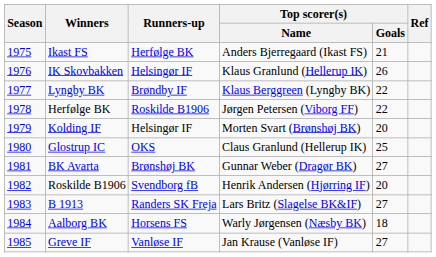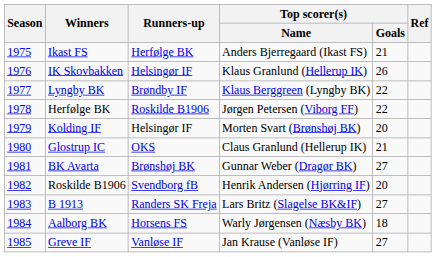Glostrup IC | Top scorer(s) / Goals: 25 -> 21
